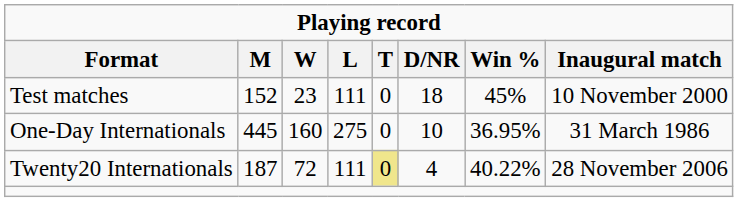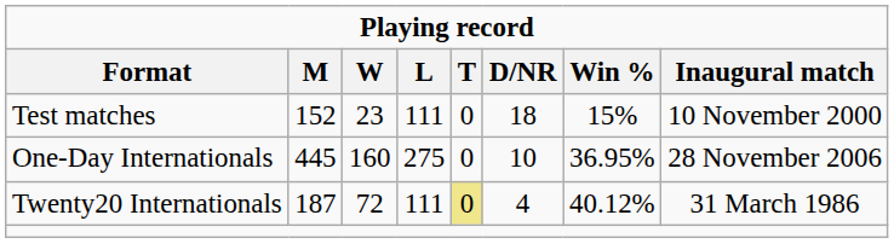Test matches | Win %: 45% -> 15%
One-Day Internationals | Inaugural match: 31 March 1986 -> 28 November 2006
Twenty20 Internationals | Win %: 40.22% -> 40.12%
Twenty20 Internationals | Inaugural match: 28 November 2006 -> 31 March 1986
